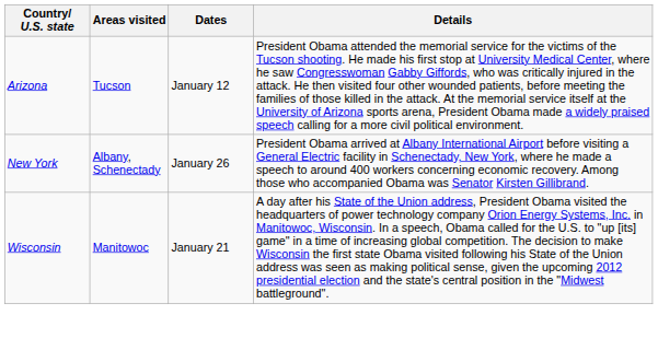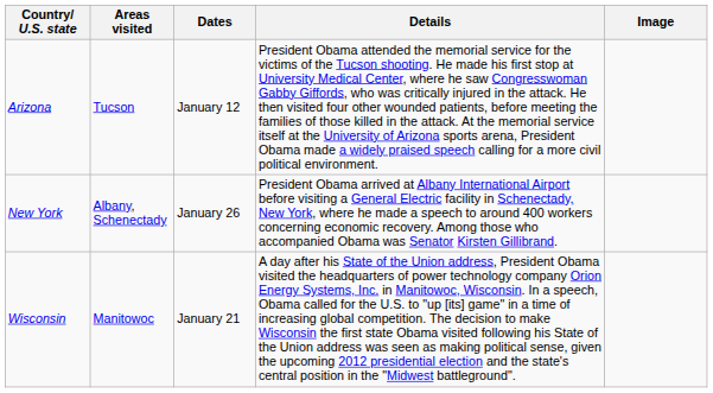+ column: Image
